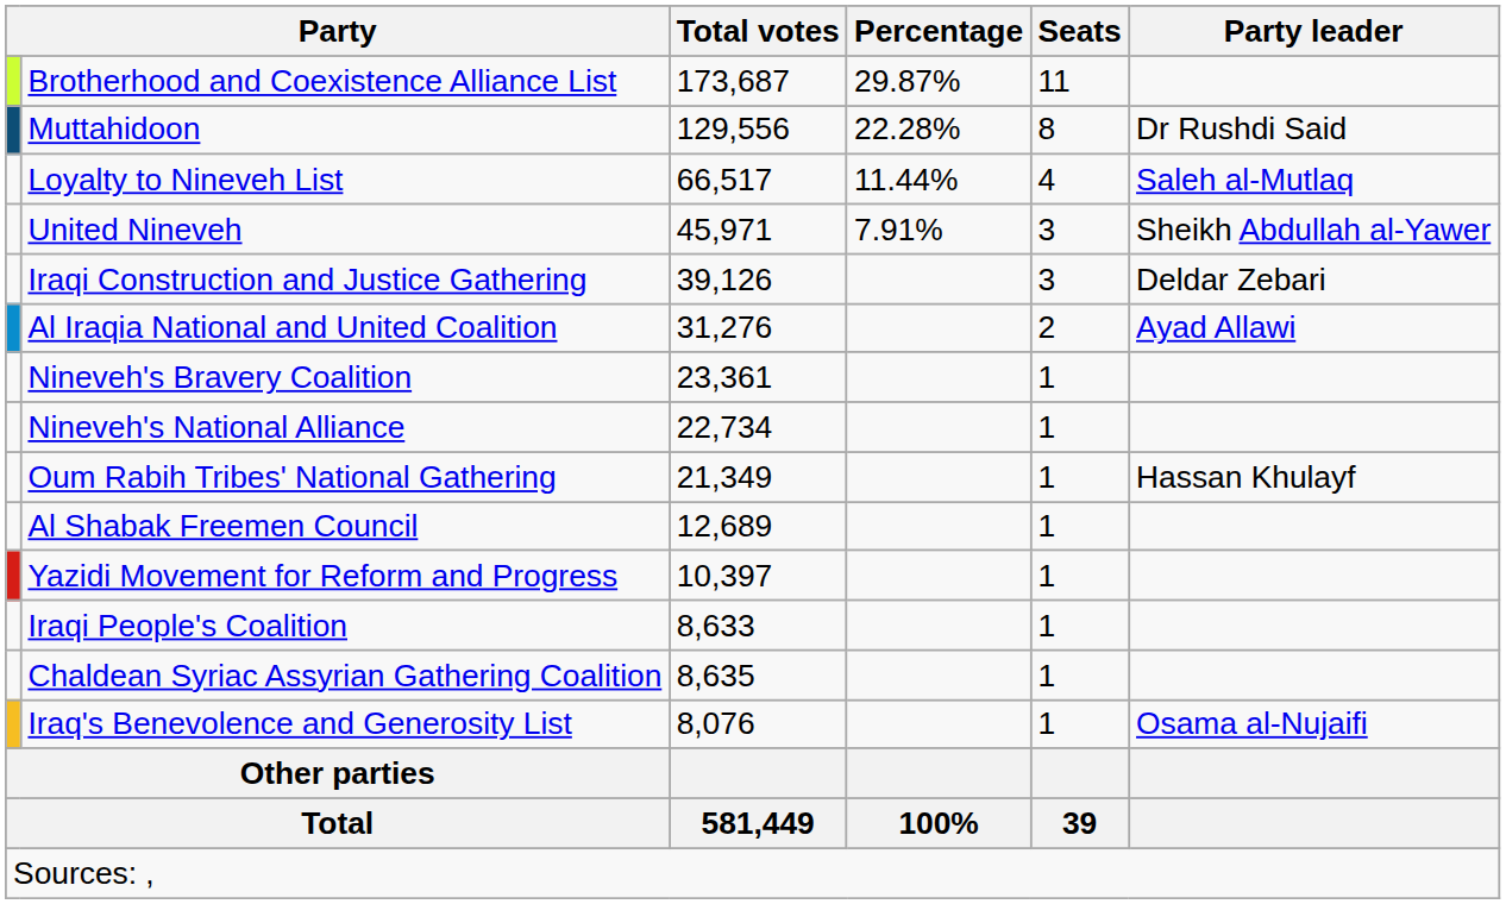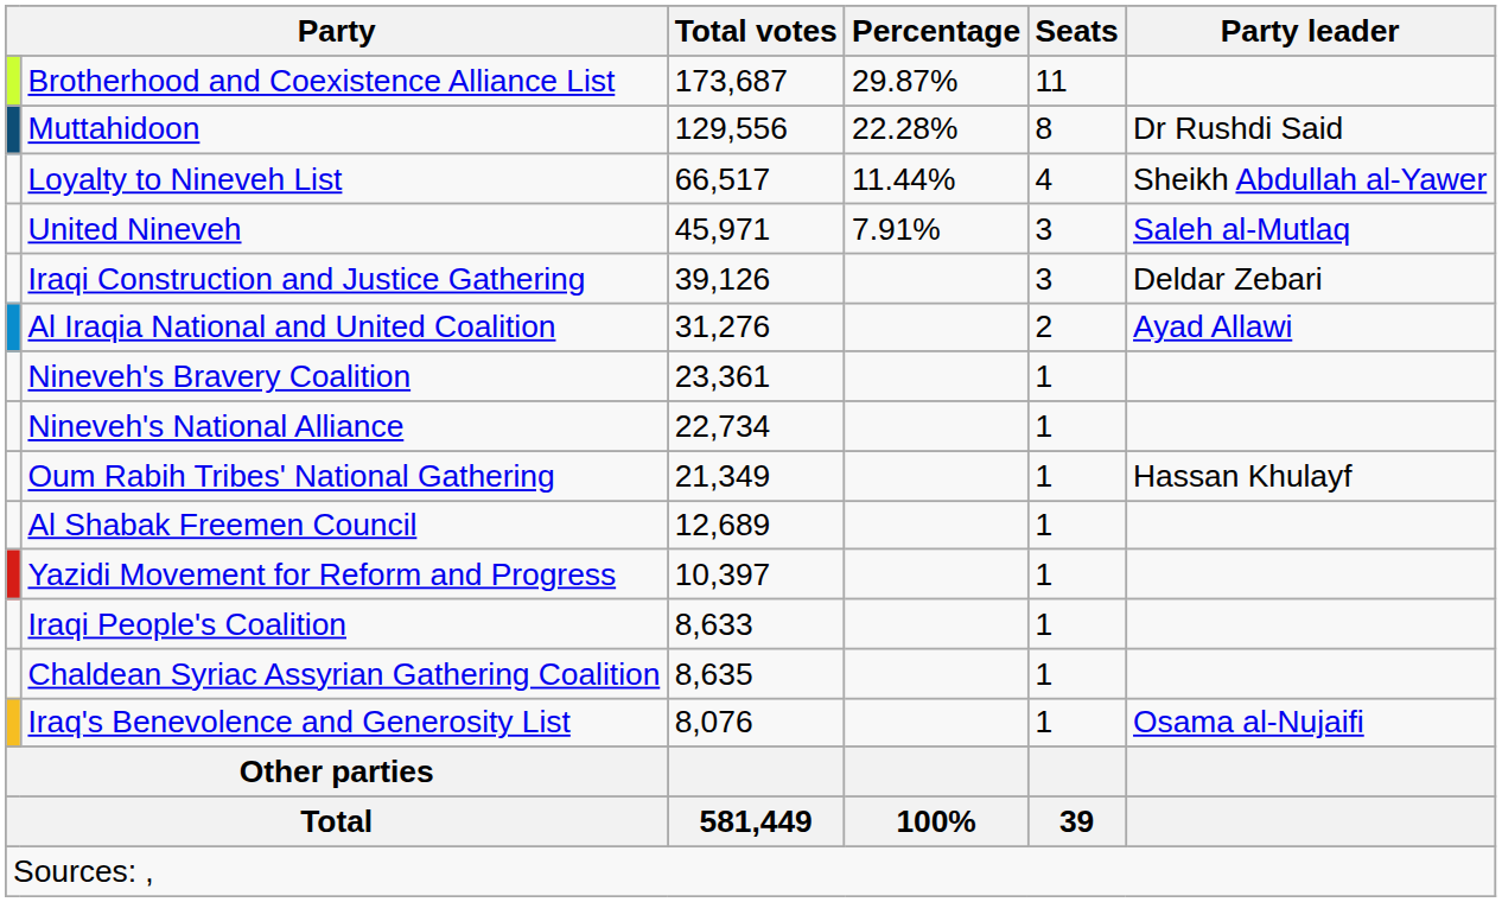Loyalty to Nineveh List | Party leader: Saleh al-Mutlaq -> Sheikh Abdullah al-Yawer
United Nineveh | Party leader: Sheikh Abdullah al-Yawer -> Saleh al-Mutlaq
